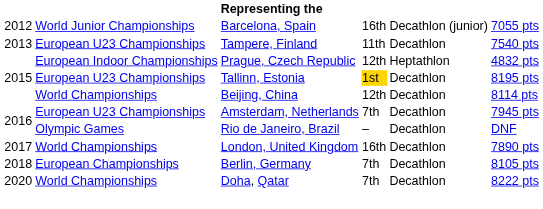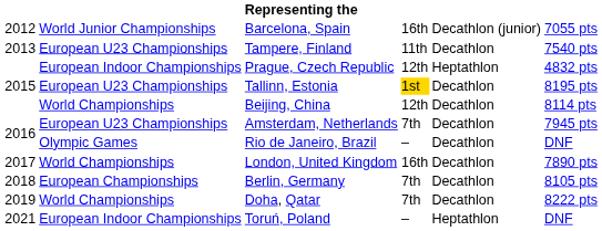Doha, Qatar | column 1: 2020 -> 2019
+ row: 2021 | European Indoor Championships | Toruń, Poland | – | Heptathlon | DNF
